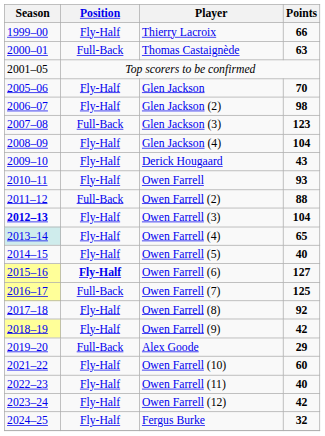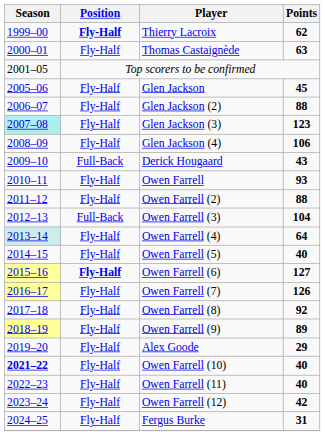Thierry Lacroix | Position: normal -> bold
Thierry Lacroix | Points: 66 -> 62
Thomas Castaignède | Position: Full-Back -> Fly-Half
Glen Jackson | Points: 70 -> 45
Glen Jackson (2) | Points: 98 -> 88
Glen Jackson (3) | Season: no background -> paleturquoise background
Glen Jackson (3) | Position: Full-Back -> Fly-Half
Glen Jackson (4) | Points: 104 -> 106
Derick Hougaard | Position: Fly-Half -> Full-Back
Owen Farrell (2) | Position: Full-Back -> Fly-Half
Owen Farrell (3) | Season: bold -> normal
Owen Farrell (3) | Position: Fly-Half -> Full-Back
Owen Farrell (4) | Points: 65 -> 64
Owen Farrell (7) | Position: Full-Back -> Fly-Half
Owen Farrell (7) | Points: 125 -> 126
Owen Farrell (9) | Points: 42 -> 89
Alex Goode | Position: Full-Back -> Fly-Half
Owen Farrell (10) | Season: normal -> bold
Owen Farrell (10) | Points: 60 -> 40
Fergus Burke | Points: 32 -> 31
